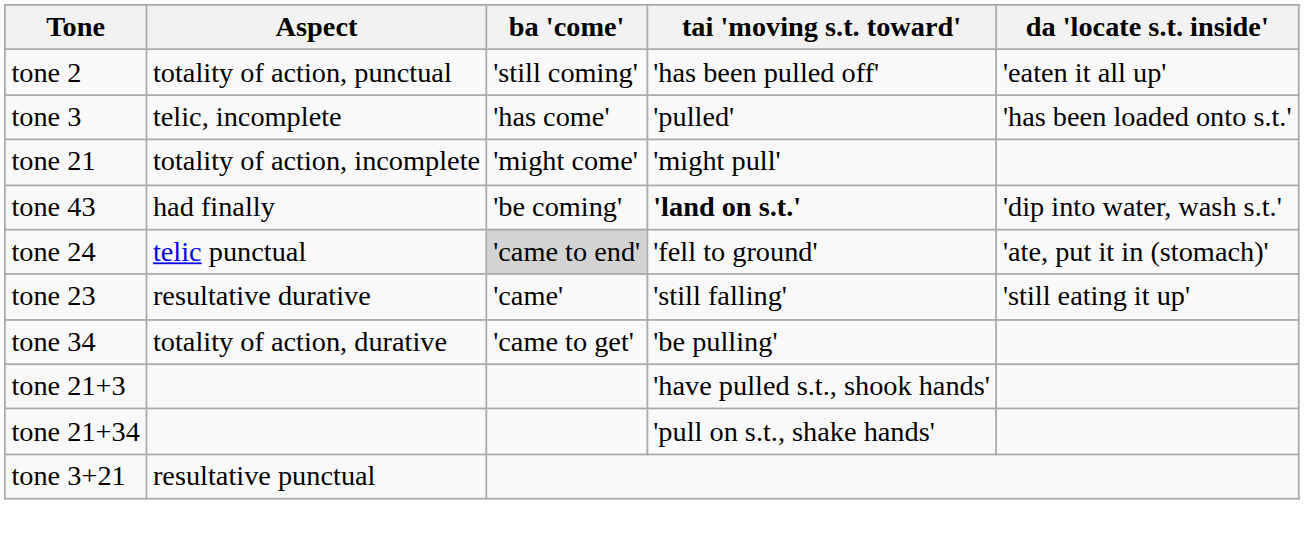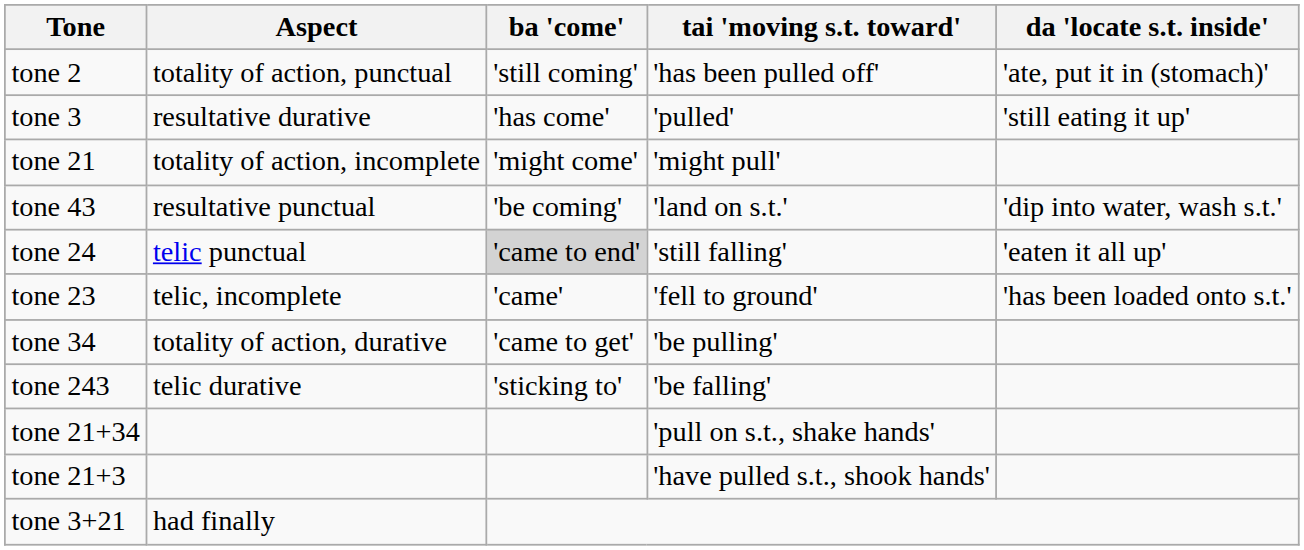tone 2 | da 'locate s.t. inside': 'eaten it all up' -> 'ate, put it in (stomach)'
tone 3 | Aspect: telic, incomplete -> resultative durative
tone 3 | da 'locate s.t. inside': 'has been loaded onto s.t.' -> 'still eating it up'
tone 43 | Aspect: had finally -> resultative punctual
tone 43 | tai 'moving s.t. toward': bold -> normal
tone 24 | tai 'moving s.t. toward': 'fell to ground' -> 'still falling'
tone 24 | da 'locate s.t. inside': 'ate, put it in (stomach)' -> 'eaten it all up'
tone 23 | Aspect: resultative durative -> telic, incomplete
tone 23 | tai 'moving s.t. toward': 'still falling' -> 'fell to ground'
tone 23 | da 'locate s.t. inside': 'still eating it up' -> 'has been loaded onto s.t.'
+ row: tone 243 | telic durative | 'sticking to' | 'be falling'
rows swapped: tone 21+34 <-> tone 21+3
tone 3+21 | Aspect: resultative punctual -> had finally
